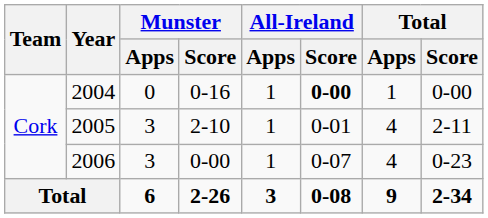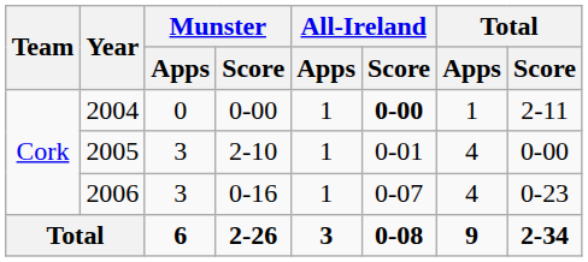2004 | Munster / Score: 0-16 -> 0-00
2004 | Total / Score: 0-00 -> 2-11
2005 | Total / Score: 2-11 -> 0-00
2006 | Munster / Score: 0-00 -> 0-16
